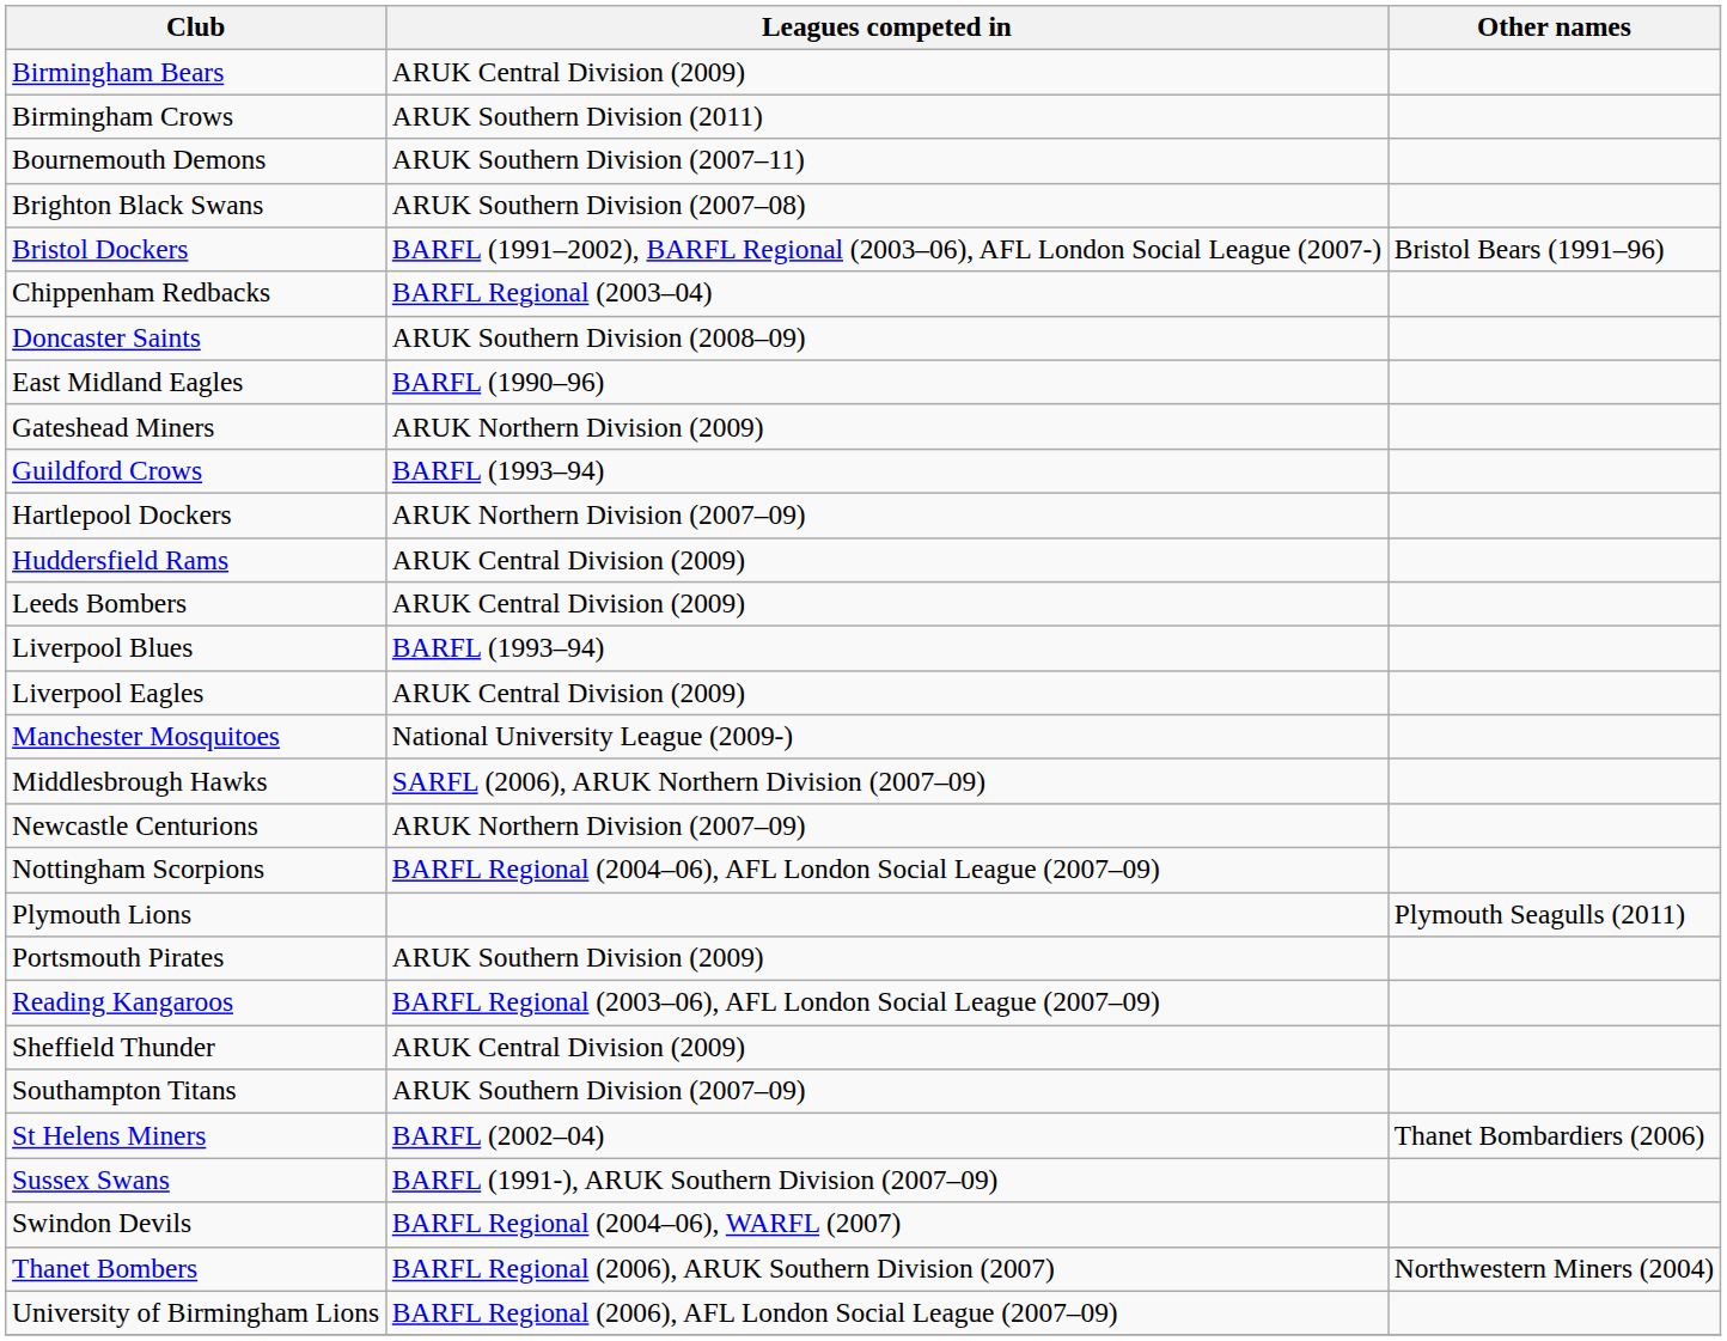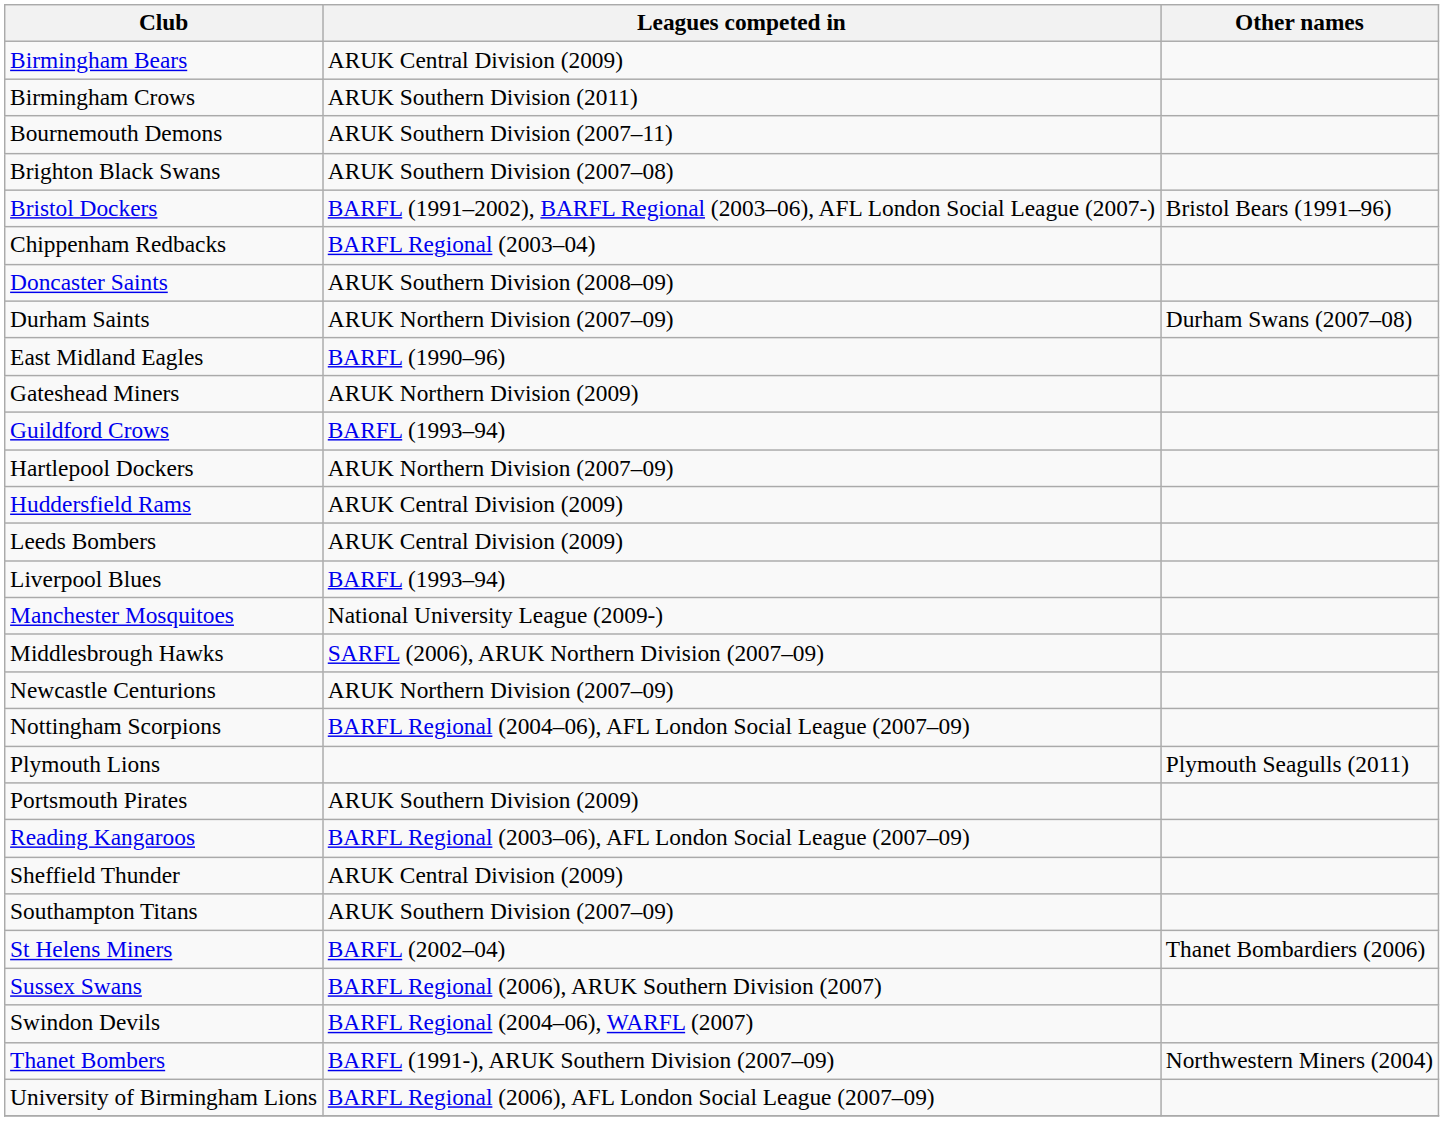+ row: Durham Saints | ARUK Northern Division (2007–09) | Durham Swans (2007–08)
- row: Liverpool Eagles | ARUK Central Division (2009)
Sussex Swans | Leagues competed in: BARFL (1991-), ARUK Southern Division (2007–09) -> BARFL Regional (2006), ARUK Southern Division (2007)
Thanet Bombers | Leagues competed in: BARFL Regional (2006), ARUK Southern Division (2007) -> BARFL (1991-), ARUK Southern Division (2007–09)
